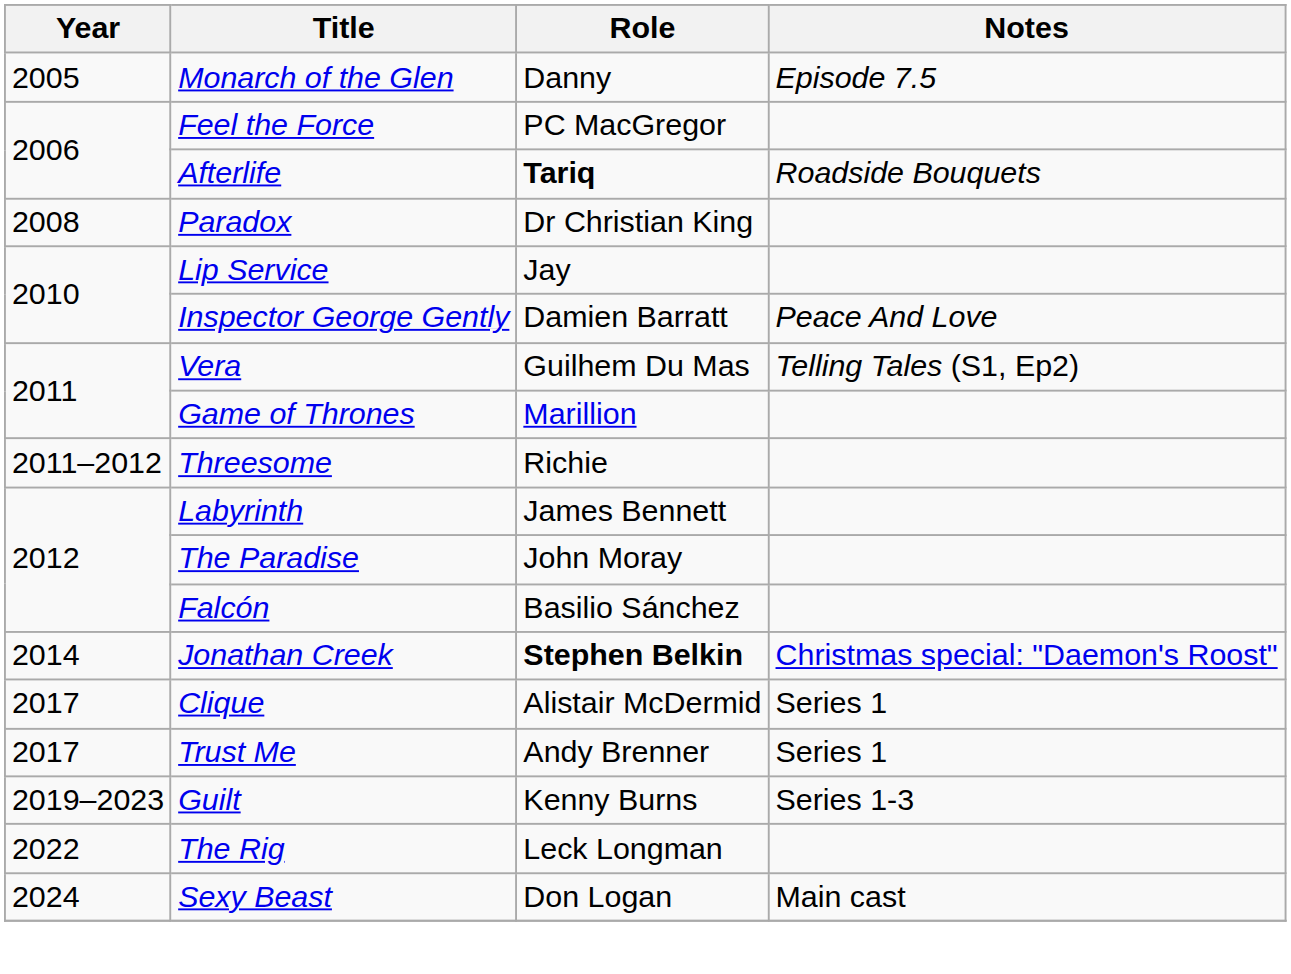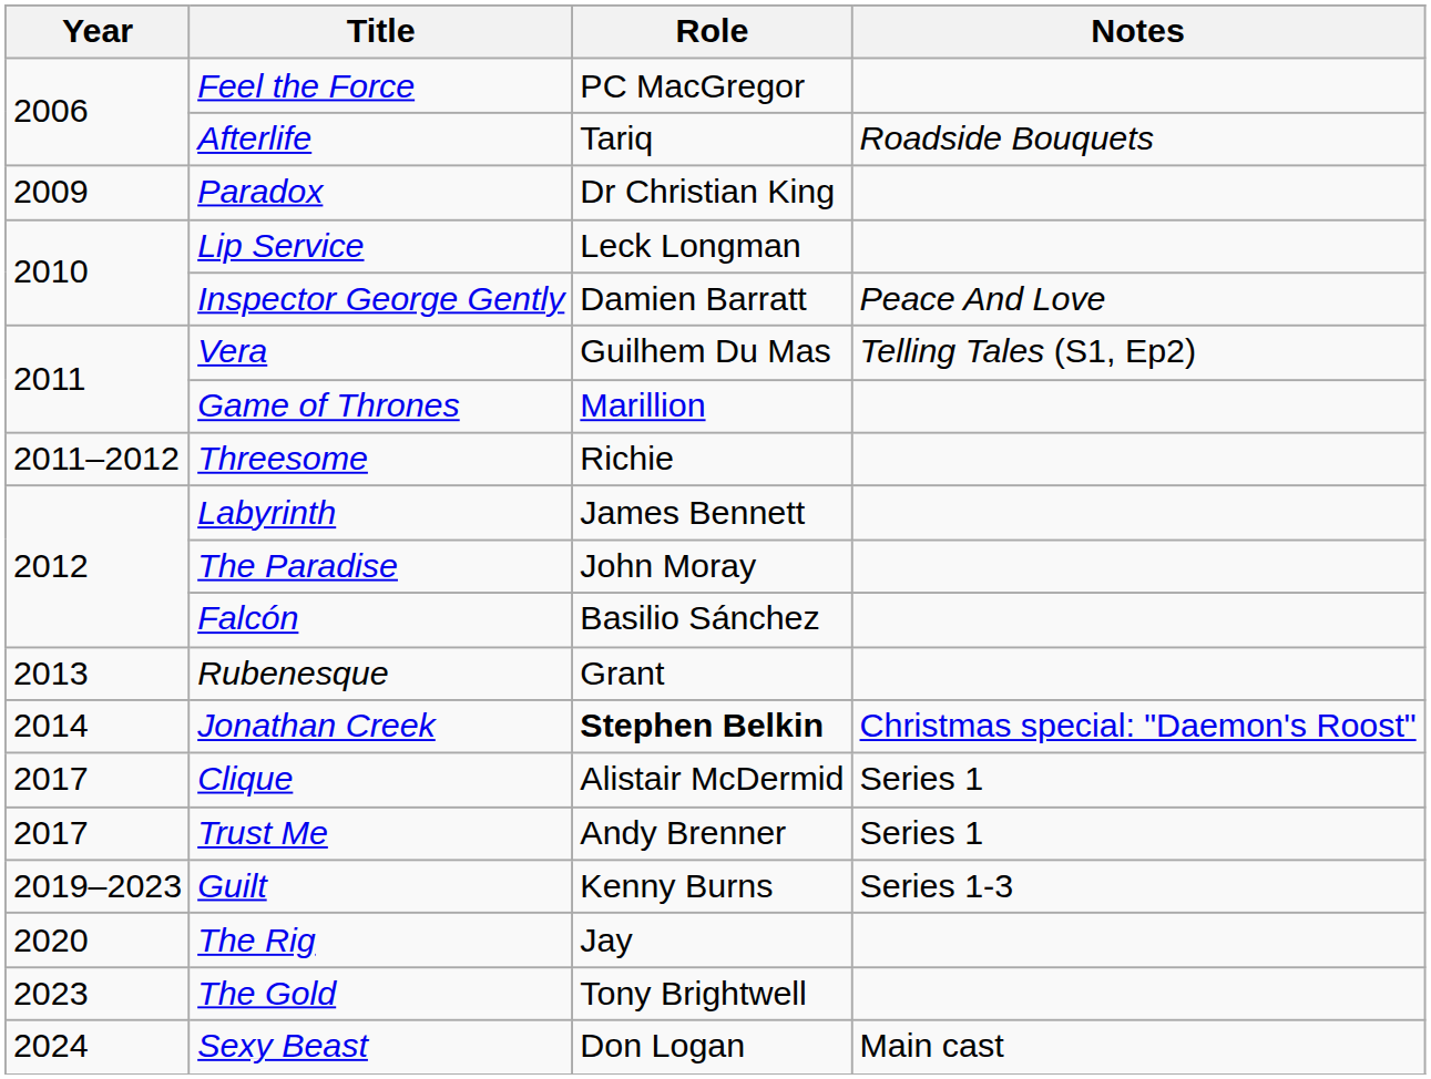- row: 2005 | Monarch of the Glen | Danny | Episode 7.5
Afterlife | Role: bold -> normal
Paradox | Year: 2008 -> 2009
Lip Service | Role: Jay -> Leck Longman
+ row: 2013 | Rubenesque | Grant
The Rig | Year: 2022 -> 2020
The Rig | Role: Leck Longman -> Jay
+ row: 2023 | The Gold | Tony Brightwell
